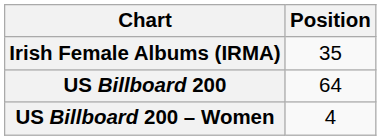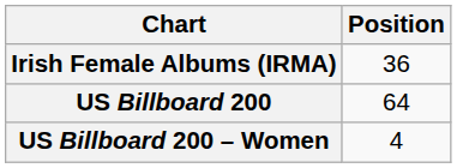Irish Female Albums (IRMA) | Position: 35 -> 36
